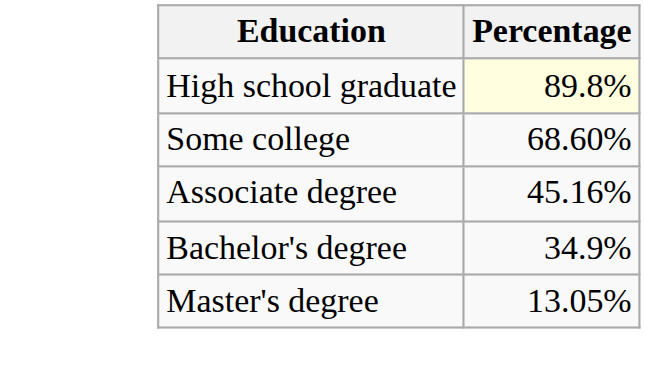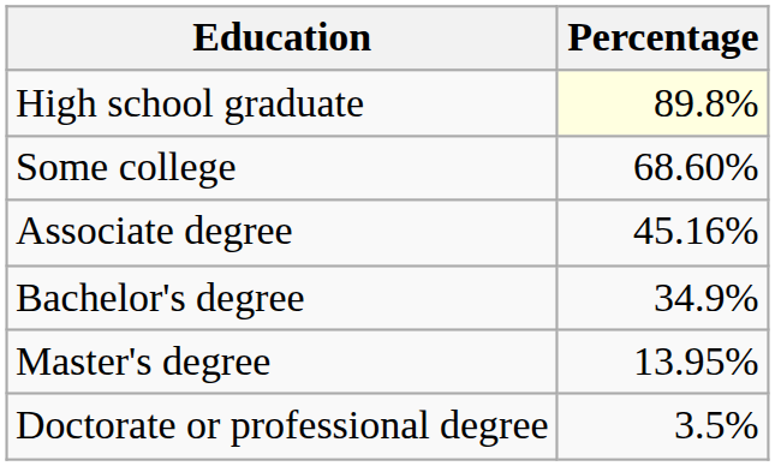Master's degree | Percentage: 13.05% -> 13.95%
+ row: Doctorate or professional degree | 3.5%
